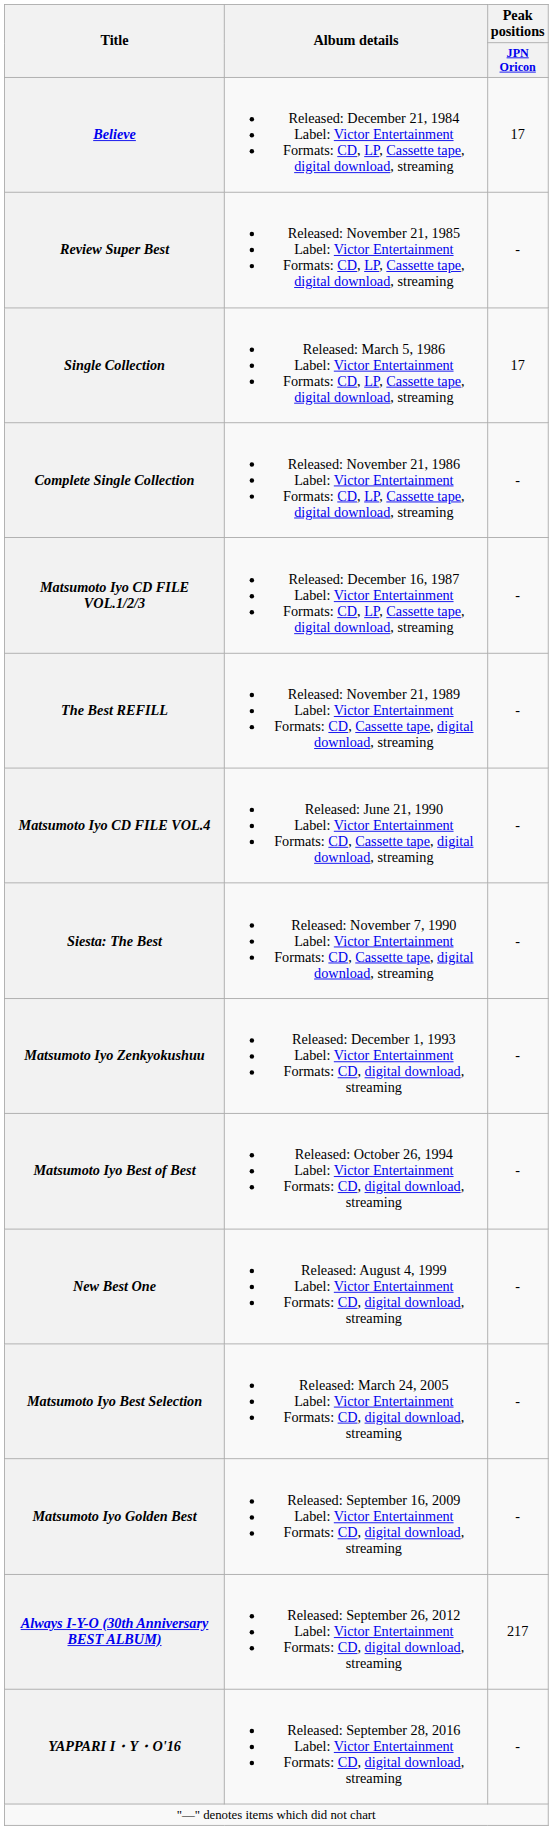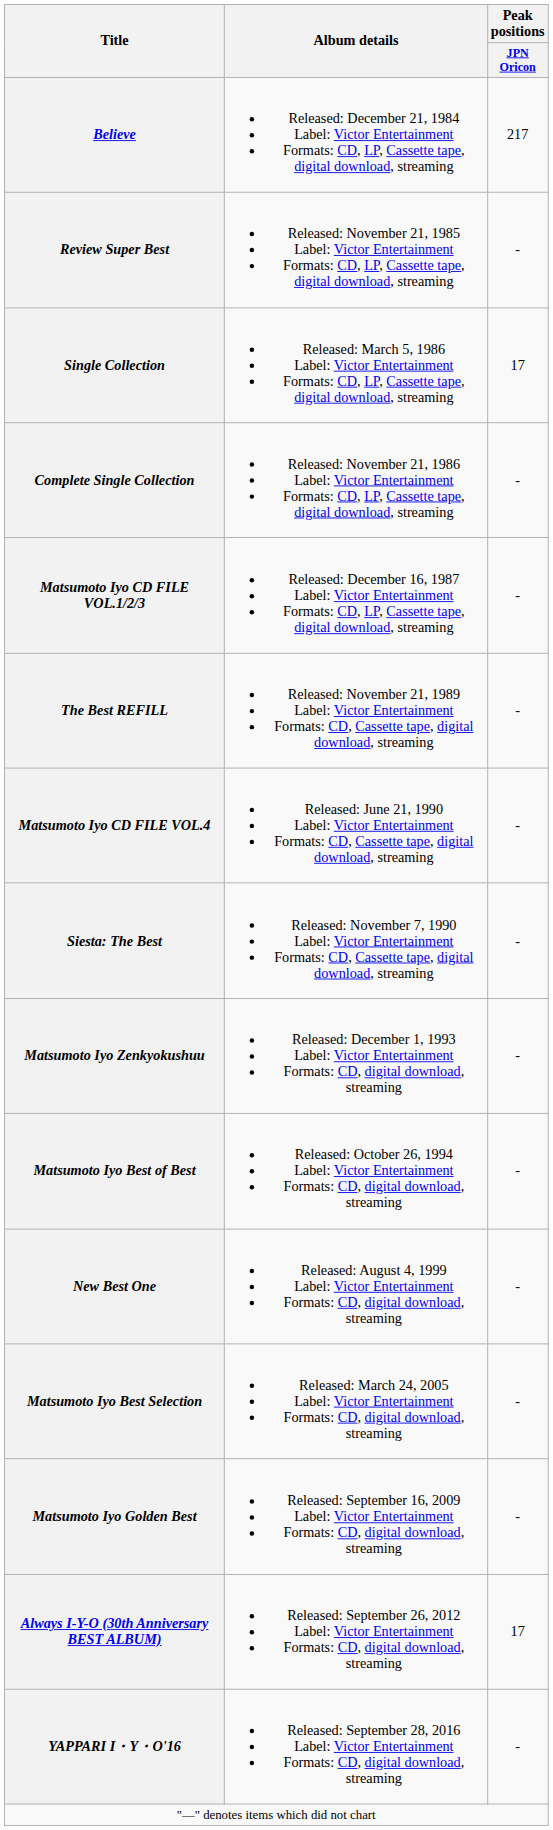Believe | Peak positions / JPN Oricon: 17 -> 217
Always I-Y-O (30th Anniversary BEST ALBUM) | Peak positions / JPN Oricon: 217 -> 17
